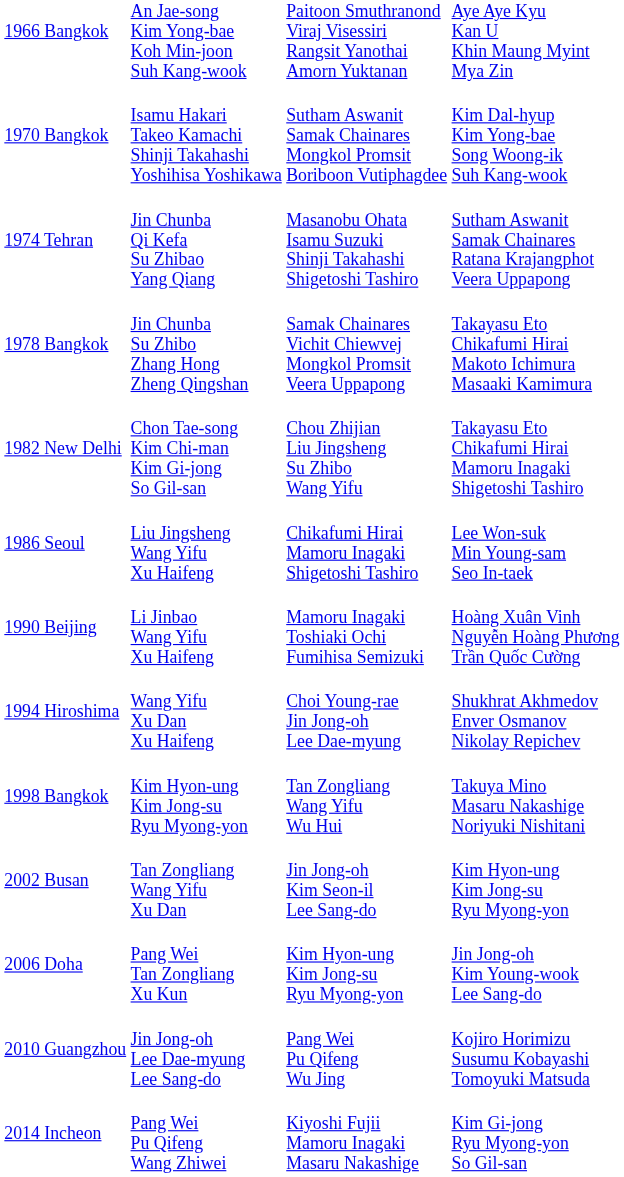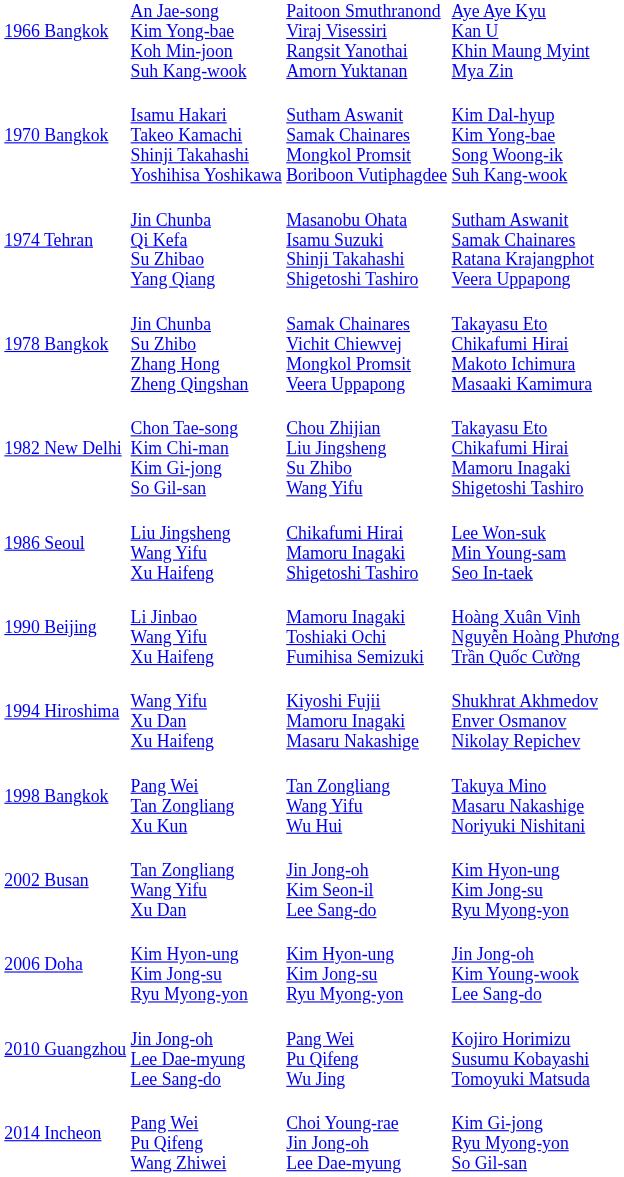1994 Hiroshima | column 3: Choi Young-rae Jin Jong-oh Lee Dae-myung -> Kiyoshi Fujii Mamoru Inagaki Masaru Nakashige
1998 Bangkok | column 2: Kim Hyon-ung Kim Jong-su Ryu Myong-yon -> Pang Wei Tan Zongliang Xu Kun
2006 Doha | column 2: Pang Wei Tan Zongliang Xu Kun -> Kim Hyon-ung Kim Jong-su Ryu Myong-yon
2014 Incheon | column 3: Kiyoshi Fujii Mamoru Inagaki Masaru Nakashige -> Choi Young-rae Jin Jong-oh Lee Dae-myung
